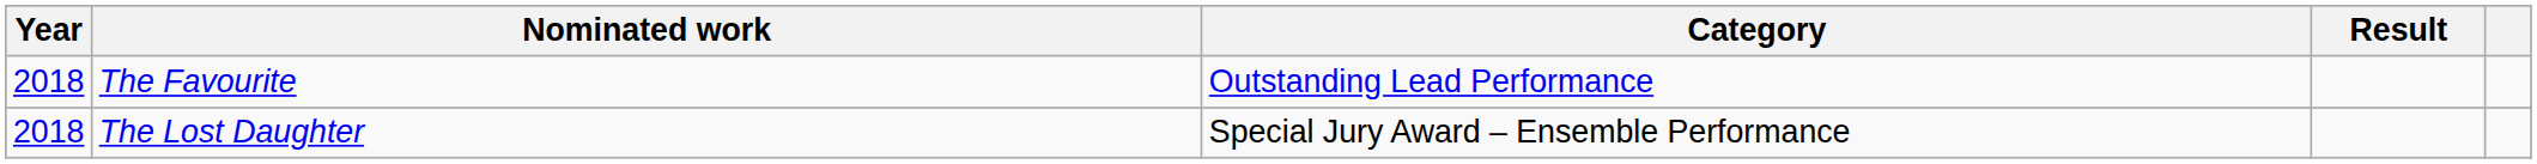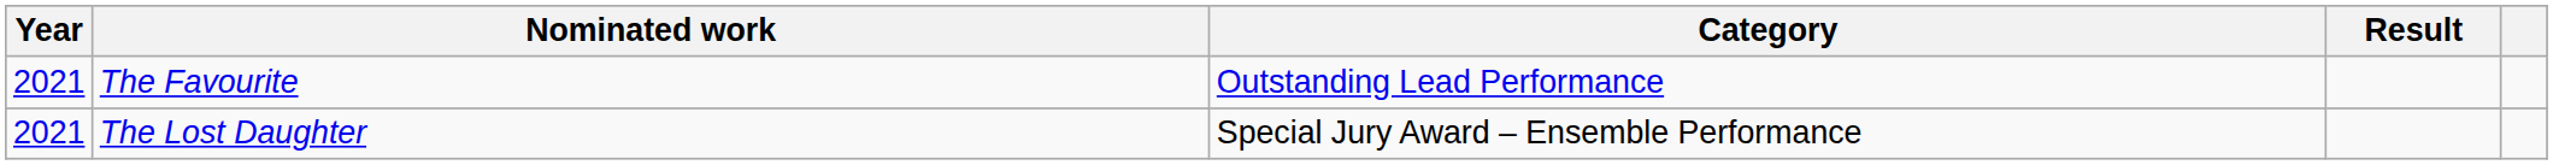The Favourite | Year: 2018 -> 2021
The Lost Daughter | Year: 2018 -> 2021
